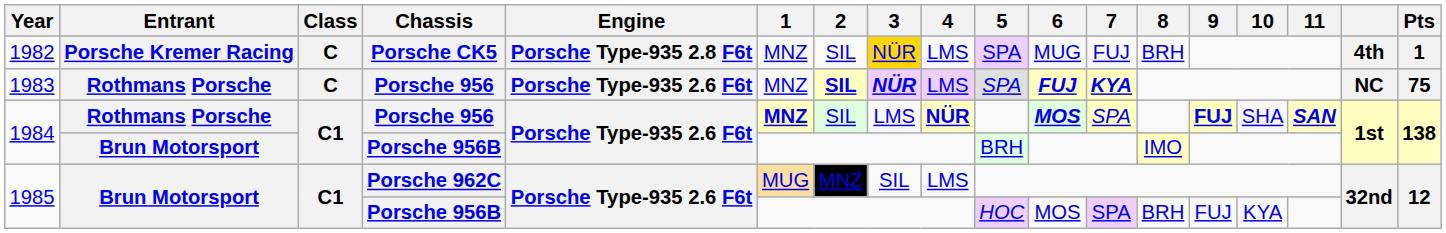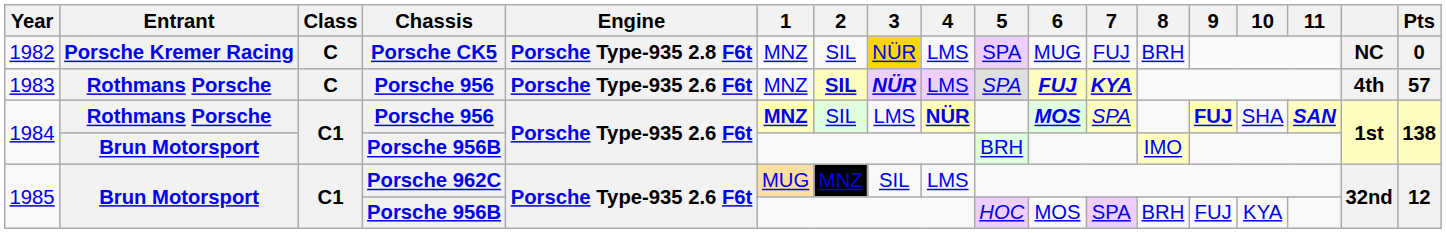1982 | column 17: 4th -> NC
1982 | Pts: 1 -> 0
1983 | column 17: NC -> 4th
1983 | Pts: 75 -> 57
